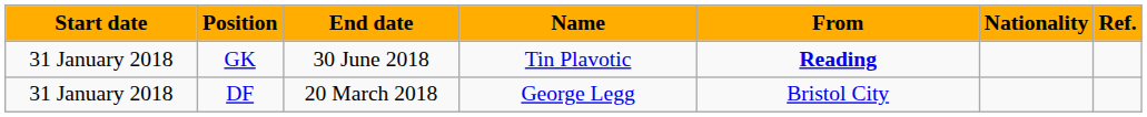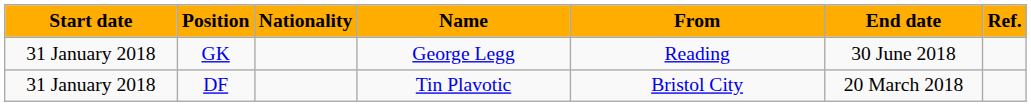columns swapped: Nationality <-> End date
GK | Name: Tin Plavotic -> George Legg
GK | From: bold -> normal
DF | Name: George Legg -> Tin Plavotic
